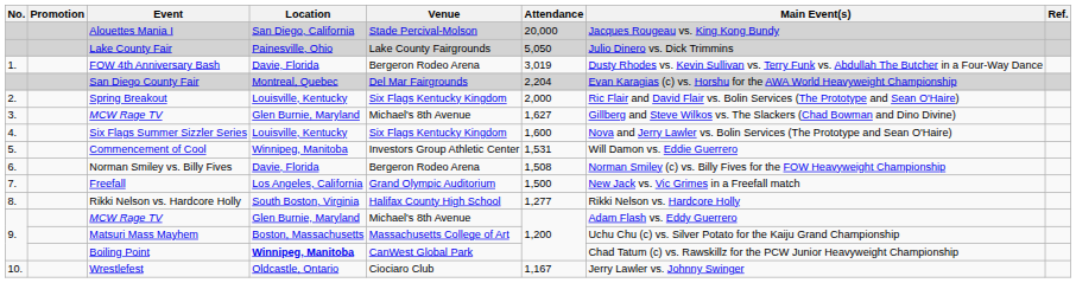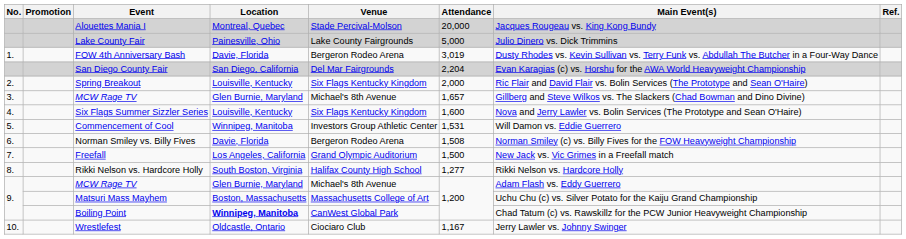Alouettes Mania I | Location: San Diego, California -> Montreal, Quebec
Lake County Fair | Attendance: 5,050 -> 5,000
San Diego County Fair | Location: Montreal, Quebec -> San Diego, California
3. / MCW Rage TV | Attendance: 1,627 -> 1,657
